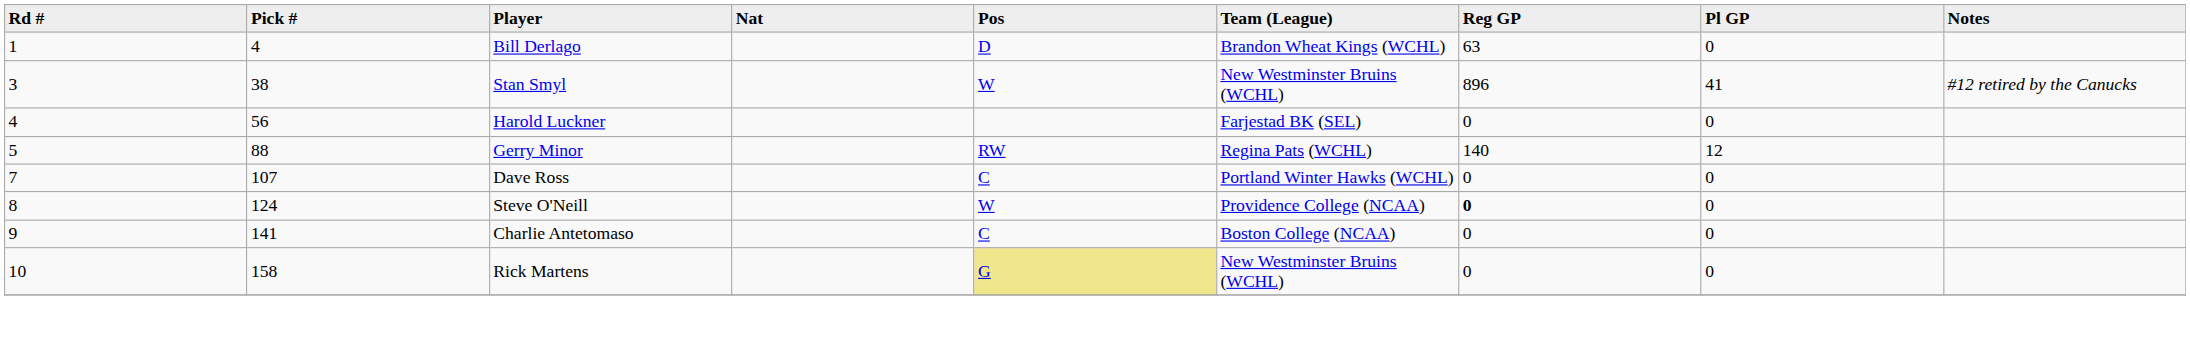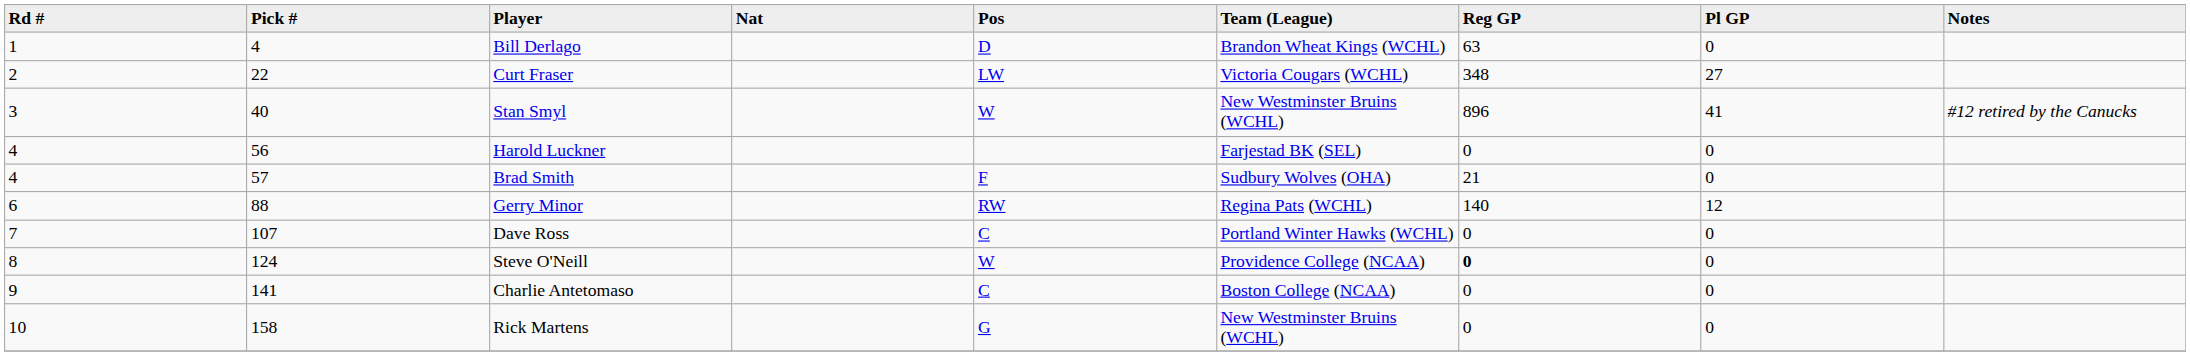+ row: 2 | 22 | Curt Fraser | LW | Victoria Cougars (WCHL) | 348 | 27
Stan Smyl | Pick #: 38 -> 40
+ row: 4 | 57 | Brad Smith | F | Sudbury Wolves (OHA) | 21 | 0
Gerry Minor | Rd #: 5 -> 6
Rick Martens | Pos: khaki background -> no background
